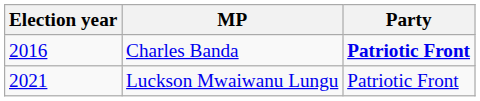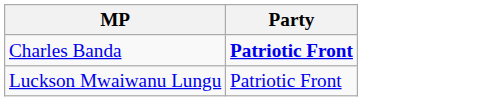- column: Election year | 2016 | 2021
